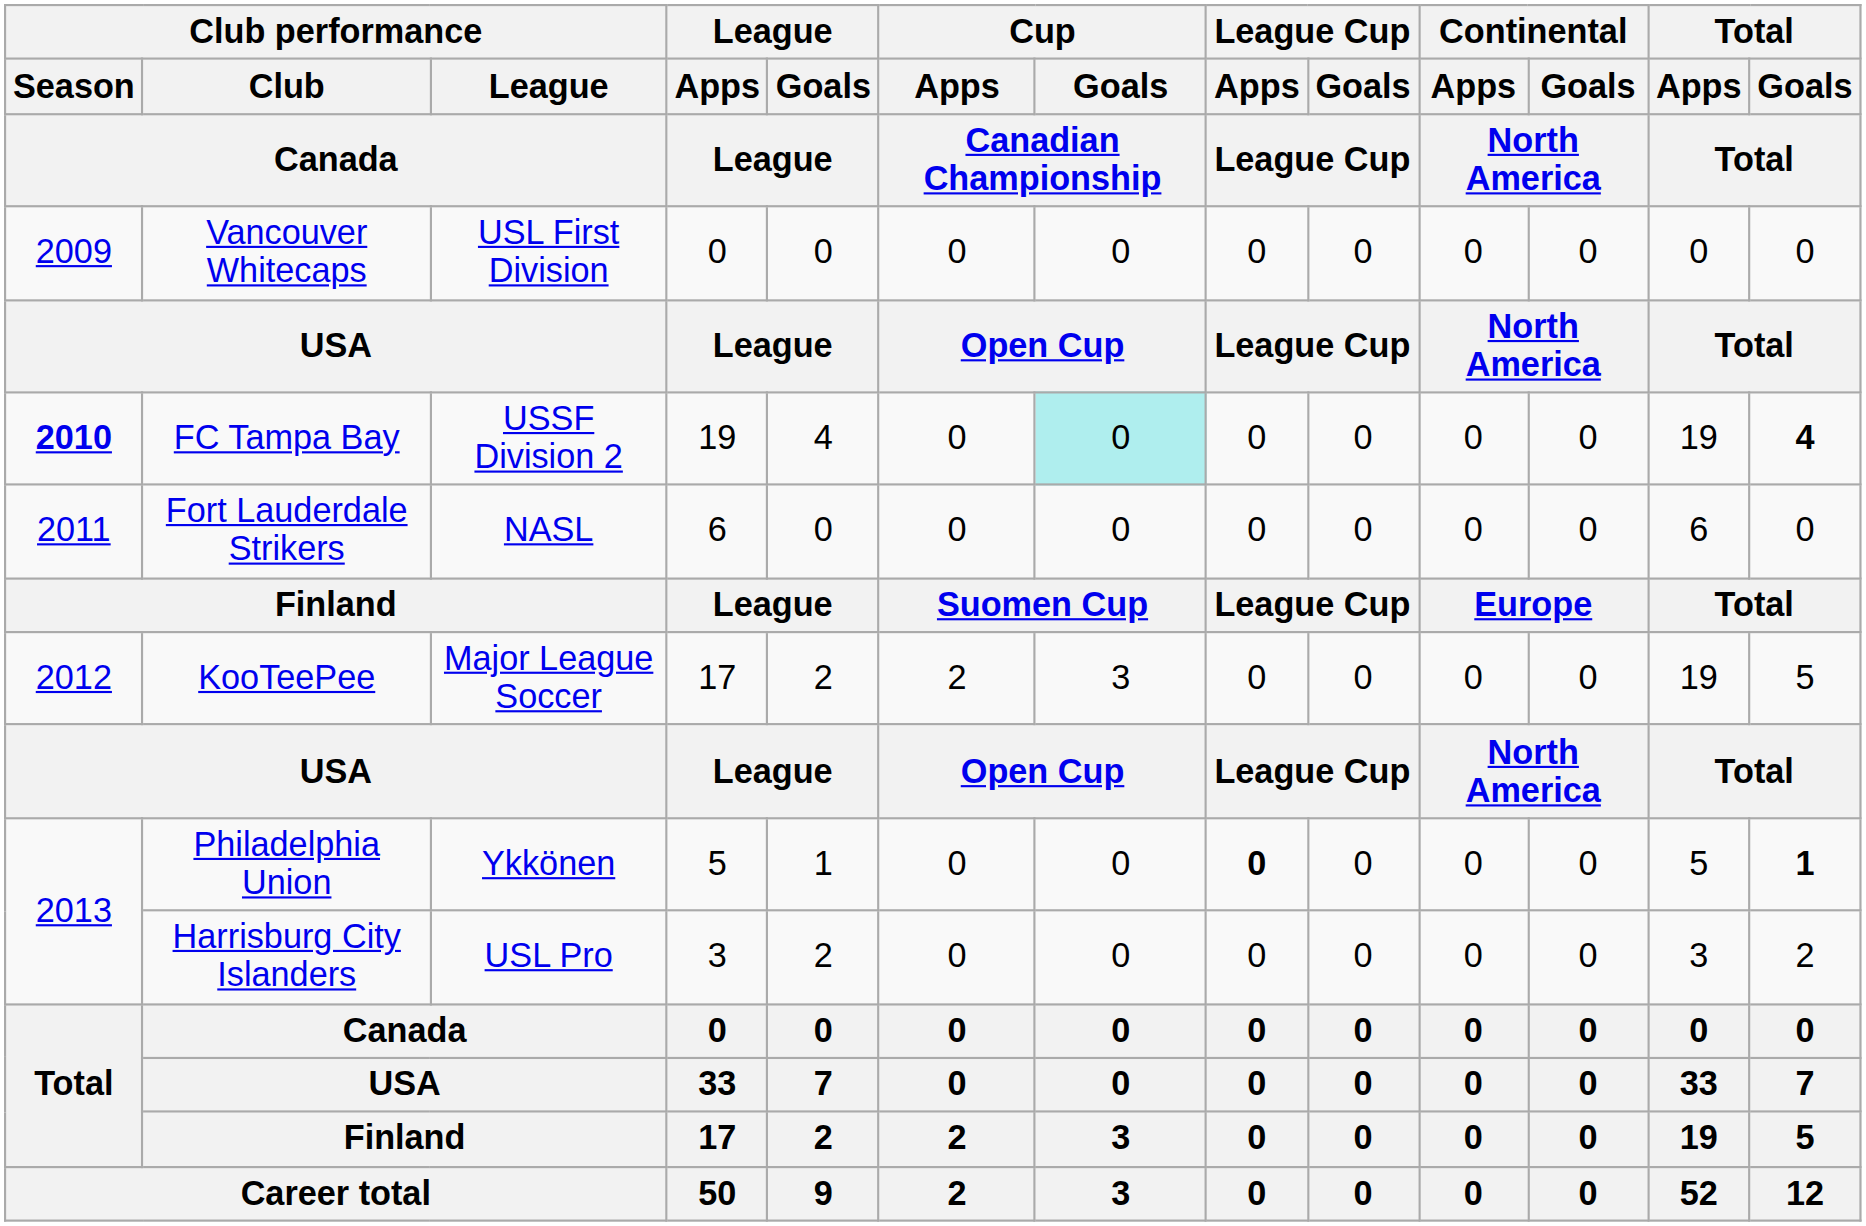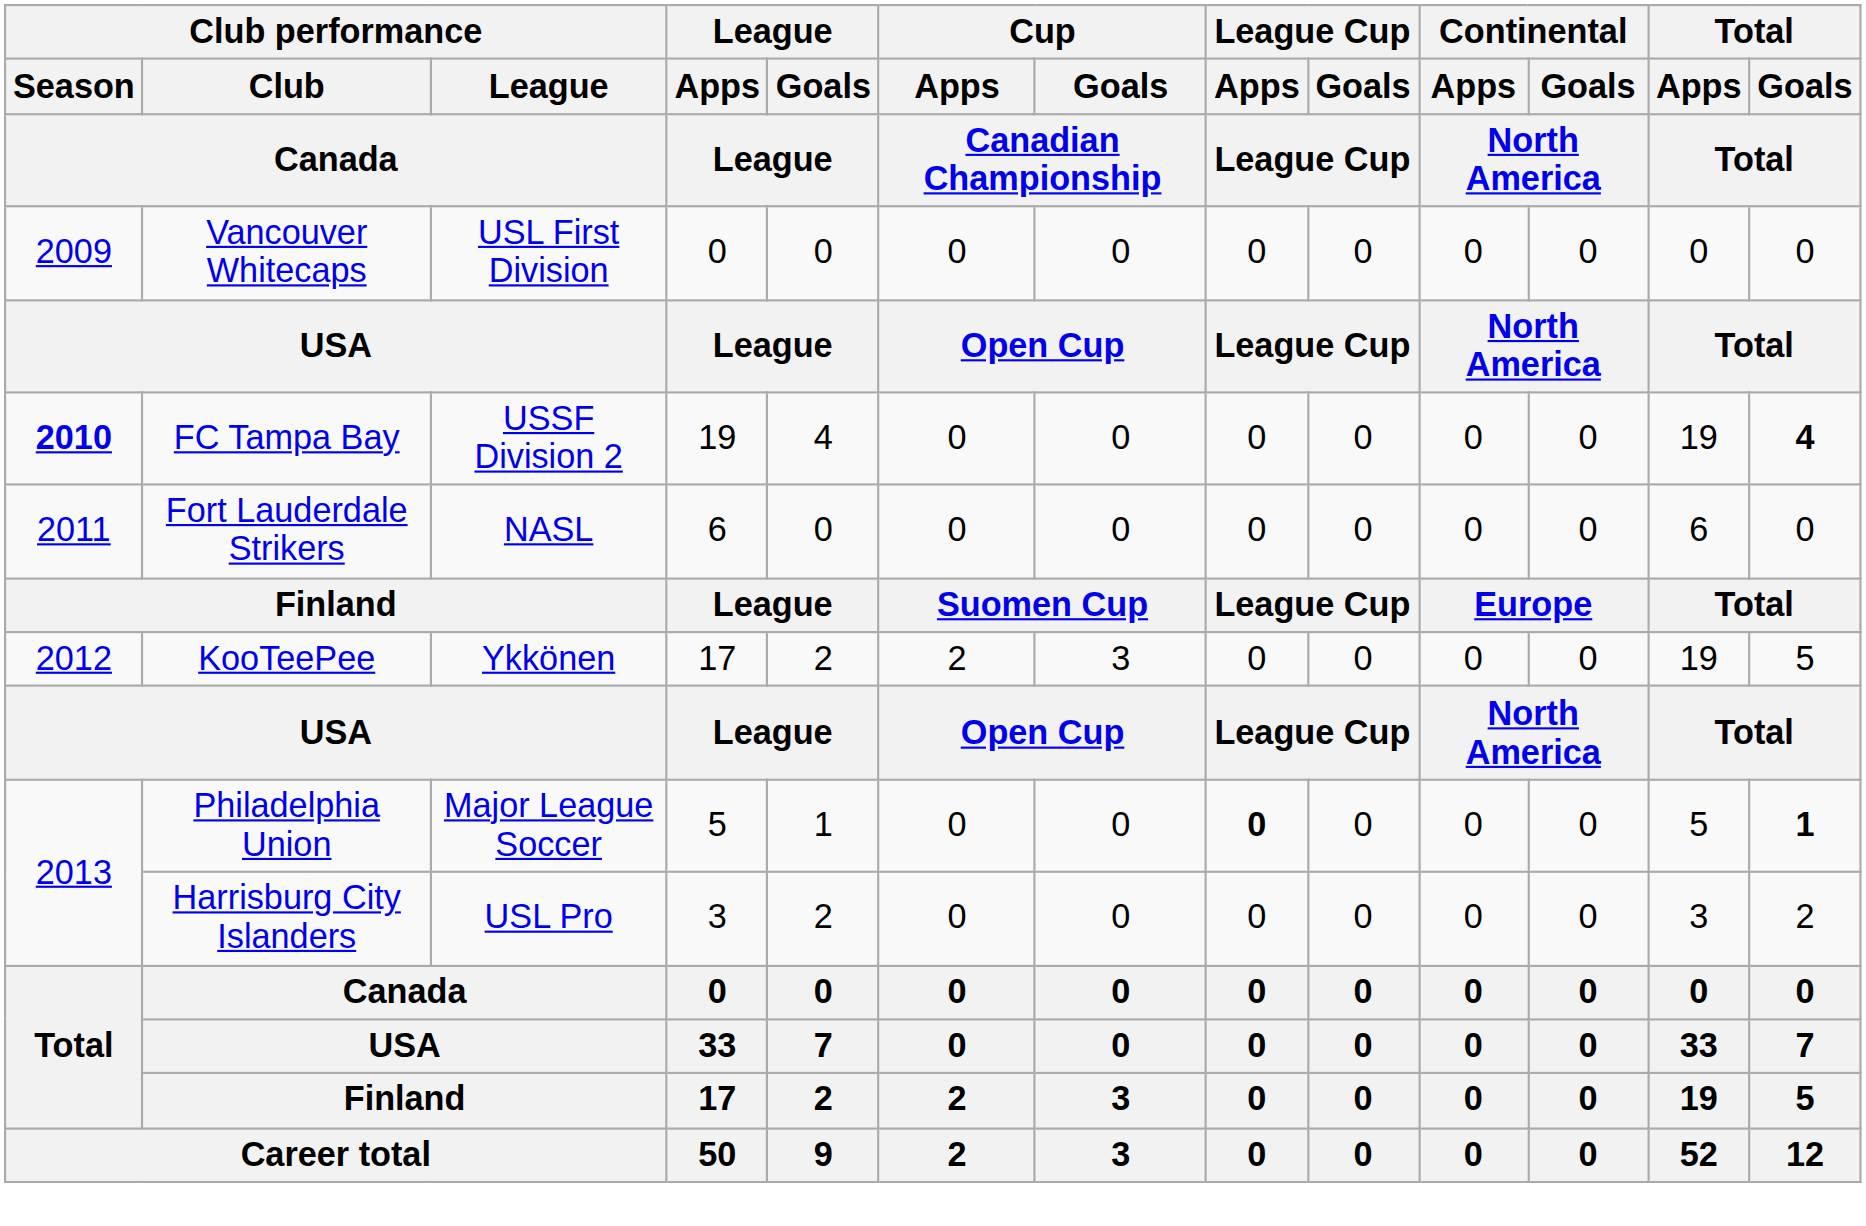FC Tampa Bay | Cup / Goals / Canadian Championship: paleturquoise background -> no background
KooTeePee | Club performance / League / Canada: Major League Soccer -> Ykkönen
Philadelphia Union | Club performance / League / Canada: Ykkönen -> Major League Soccer
